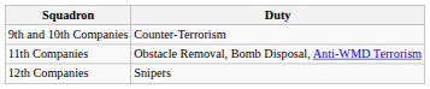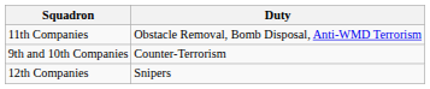rows swapped: 9th and 10th Companies <-> 11th Companies
